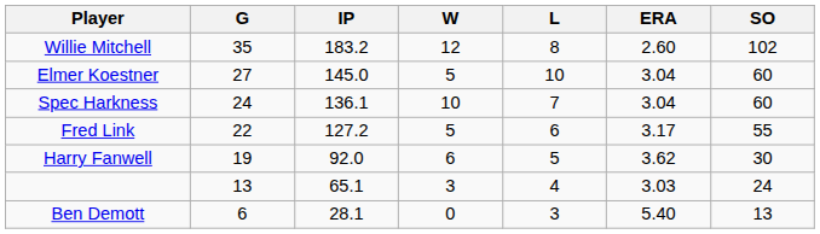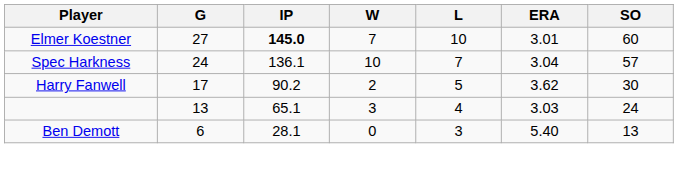- row: Willie Mitchell | 35 | 183.2 | 12 | 8 | 2.60 | 102
Elmer Koestner | IP: normal -> bold
Elmer Koestner | W: 5 -> 7
Elmer Koestner | ERA: 3.04 -> 3.01
Spec Harkness | SO: 60 -> 57
- row: Fred Link | 22 | 127.2 | 5 | 6 | 3.17 | 55
Harry Fanwell | G: 19 -> 17
Harry Fanwell | IP: 92.0 -> 90.2
Harry Fanwell | W: 6 -> 2
